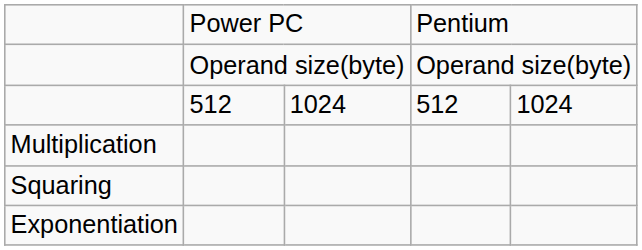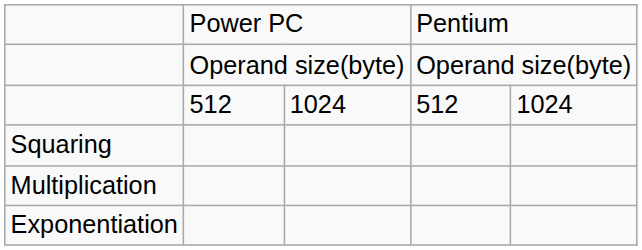rows swapped: Multiplication <-> Squaring
